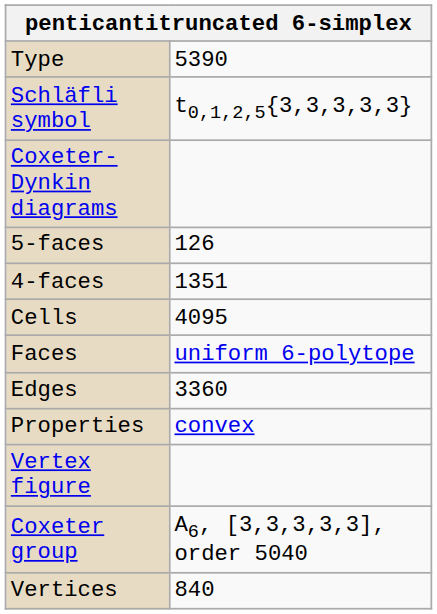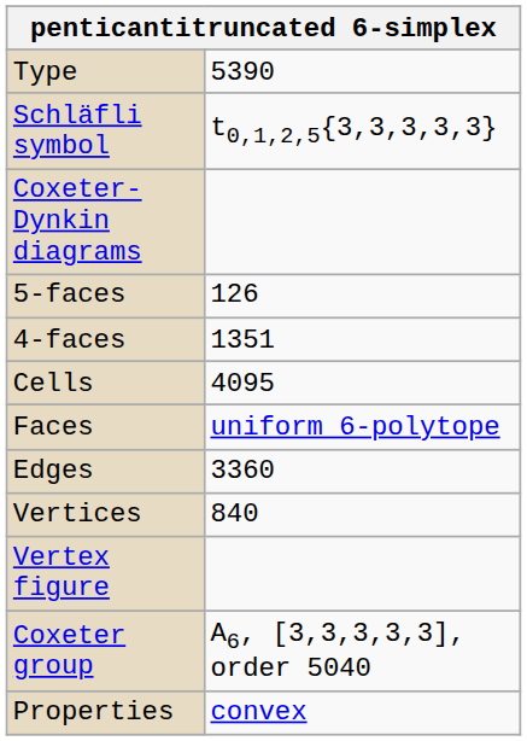rows swapped: Vertices <-> Properties
